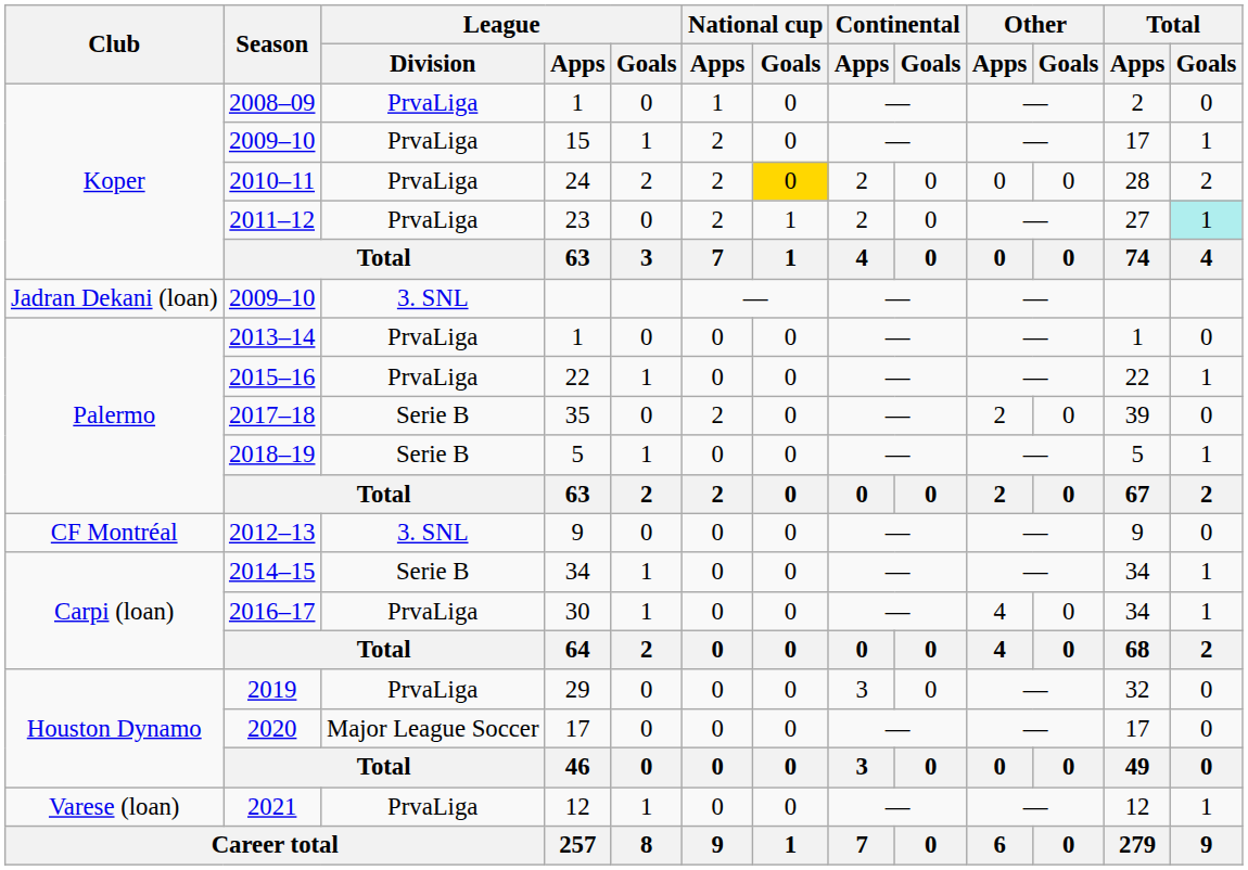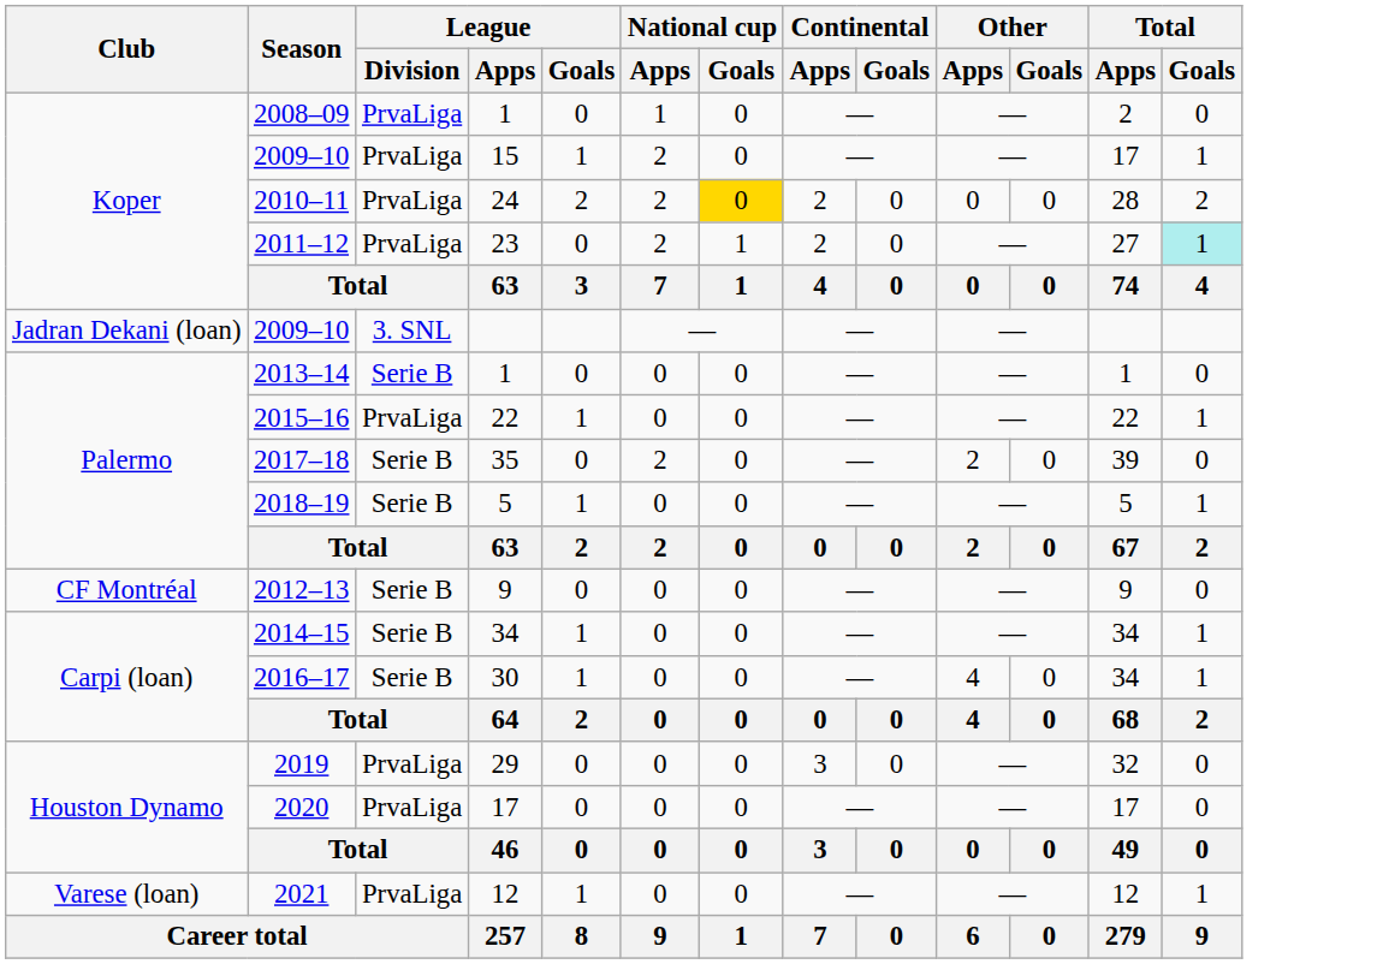2013–14 | League / Division: PrvaLiga -> Serie B
2012–13 | League / Division: 3. SNL -> Serie B
2016–17 | League / Division: PrvaLiga -> Serie B
2020 | League / Division: Major League Soccer -> PrvaLiga
